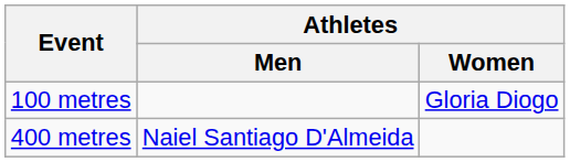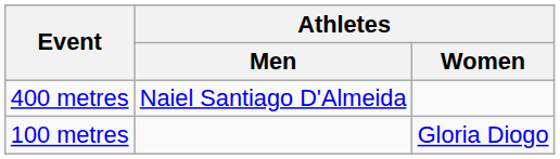rows swapped: 100 metres <-> 400 metres
